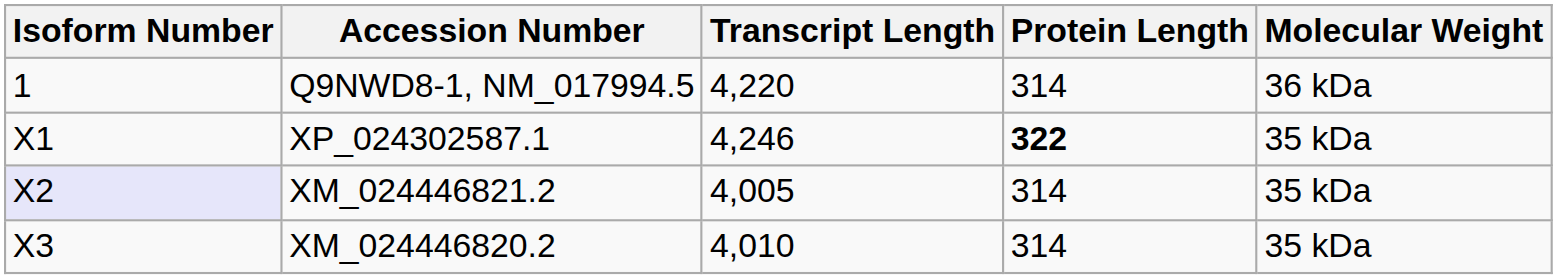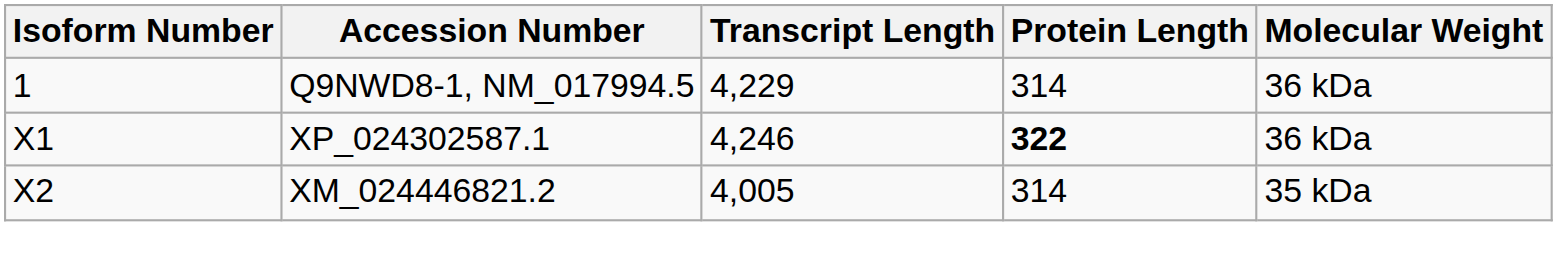Q9NWD8-1, NM_017994.5 | Transcript Length: 4,220 -> 4,229
XP_024302587.1 | Molecular Weight: 35 kDa -> 36 kDa
XM_024446821.2 | Isoform Number: lavender background -> no background
- row: X3 | XM_024446820.2 | 4,010 | 314 | 35 kDa
